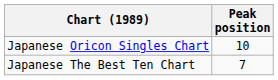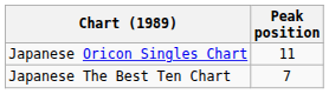Japanese Oricon Singles Chart | Peak position: 10 -> 11
